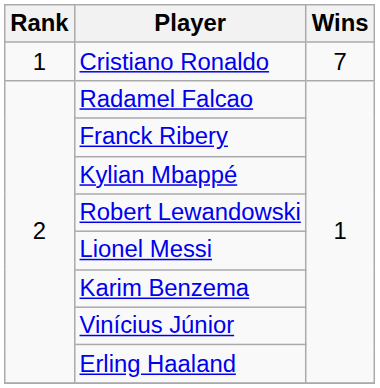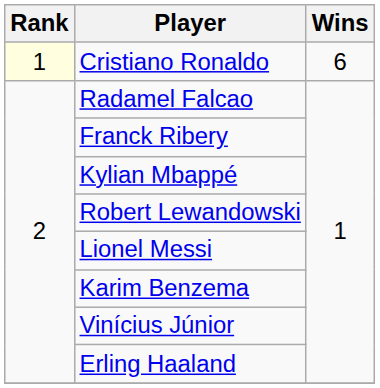Cristiano Ronaldo | Rank: no background -> lightyellow background
Cristiano Ronaldo | Wins: 7 -> 6
